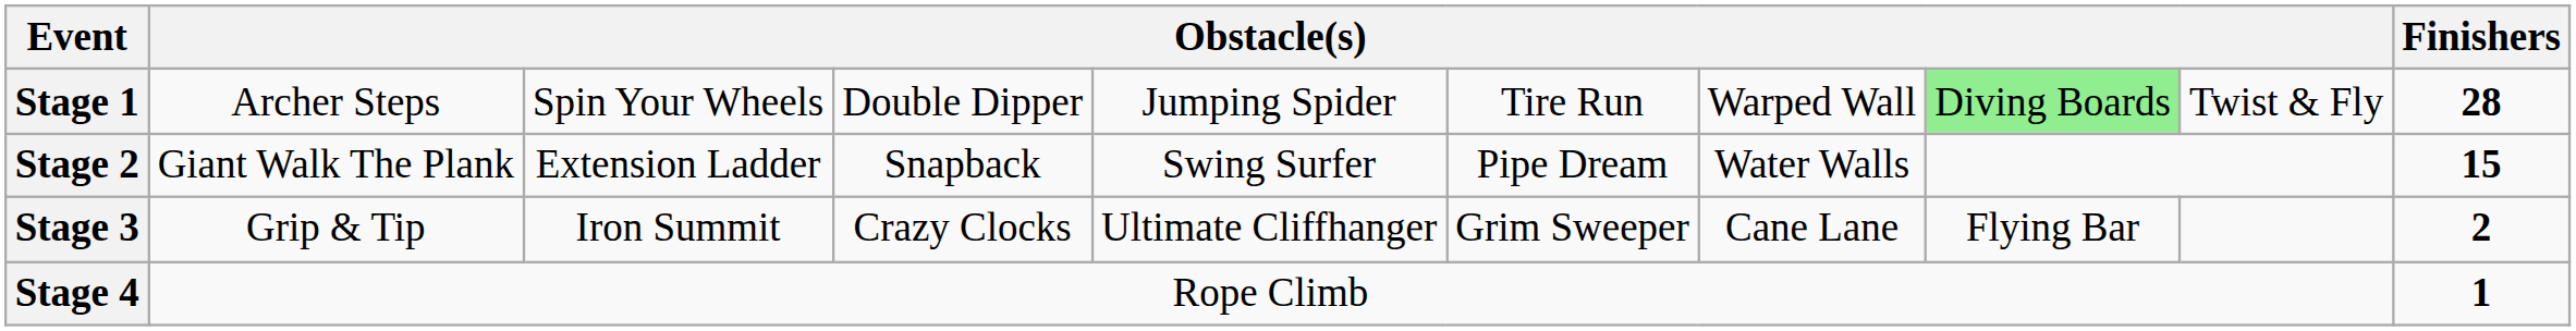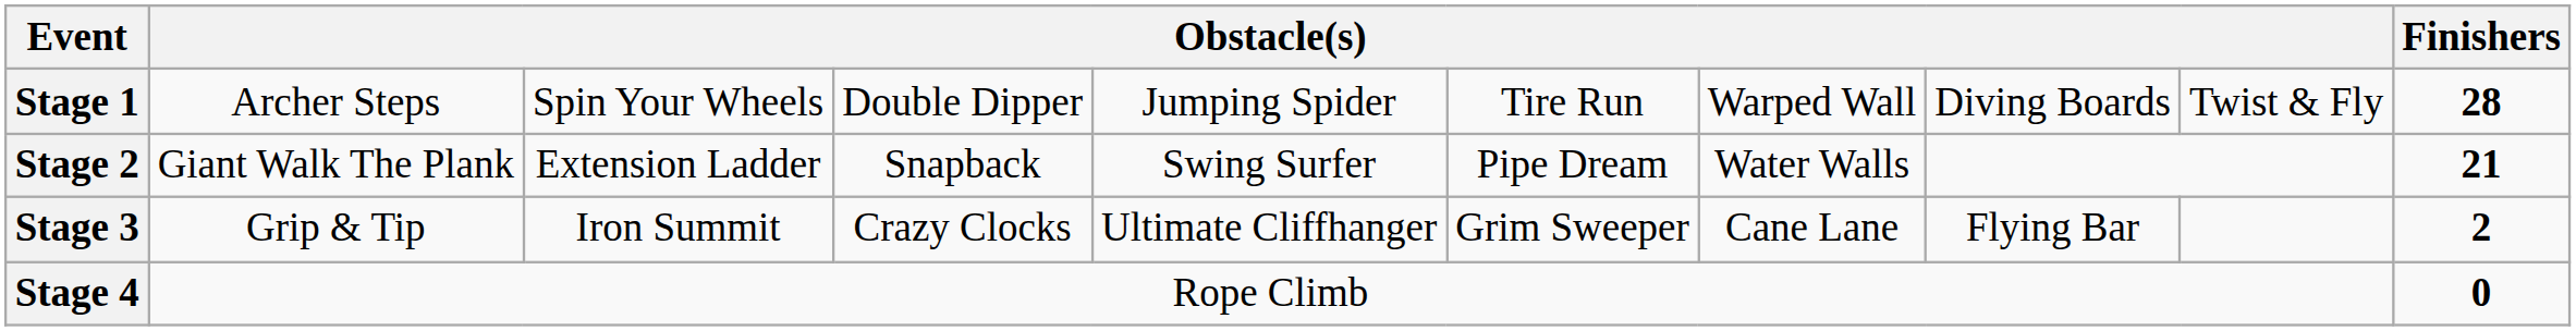Stage 1 | column 8: lightgreen background -> no background
Stage 2 | Finishers: 15 -> 21
Stage 4 | Finishers: 1 -> 0
